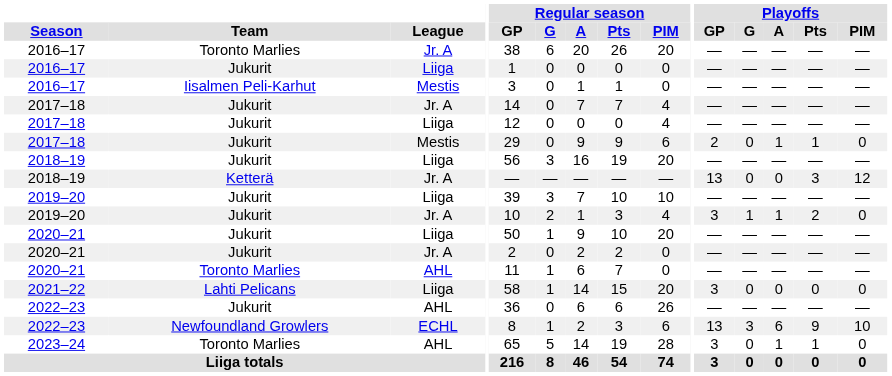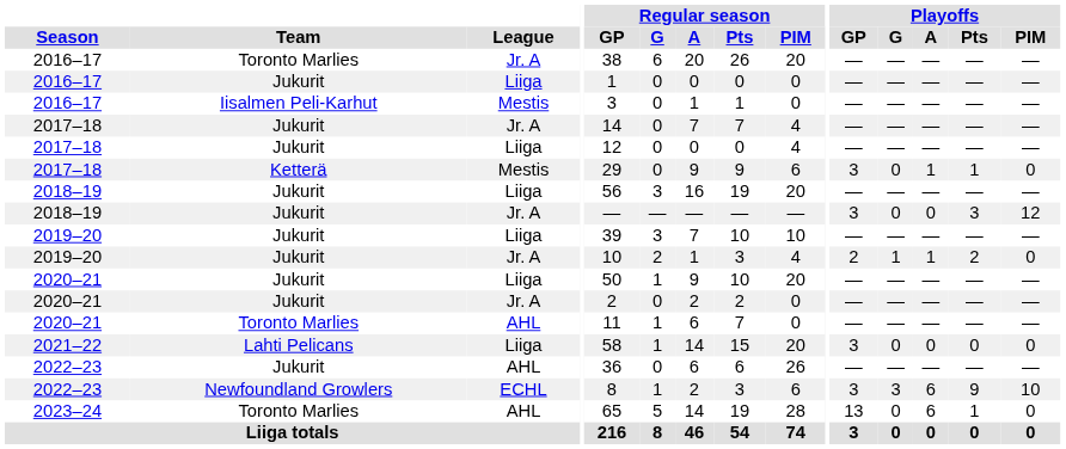2017–18 / Mestis | Team: Jukurit -> Ketterä
2017–18 / Mestis | Playoffs / GP: 2 -> 3
2018–19 / Jr. A | Team: Ketterä -> Jukurit
2018–19 / Jr. A | Playoffs / GP: 13 -> 3
2019–20 / Jr. A | Playoffs / GP: 3 -> 2
2022–23 / ECHL | Playoffs / GP: 13 -> 3
2023–24 | Playoffs / GP: 3 -> 13
2023–24 | Playoffs / A: 1 -> 6
